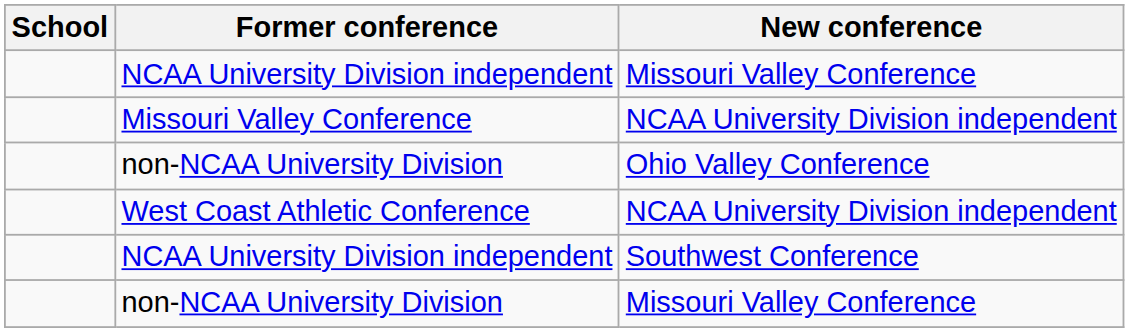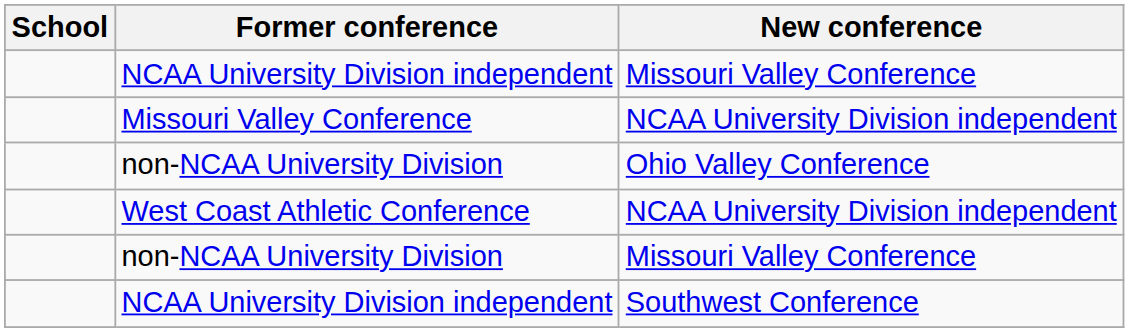rows swapped: non-NCAA University Division / Missouri Valley Conference <-> NCAA University Division independent / Southwest Conference
